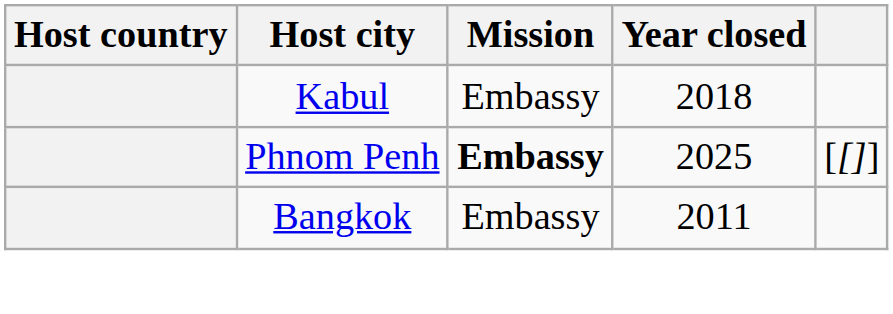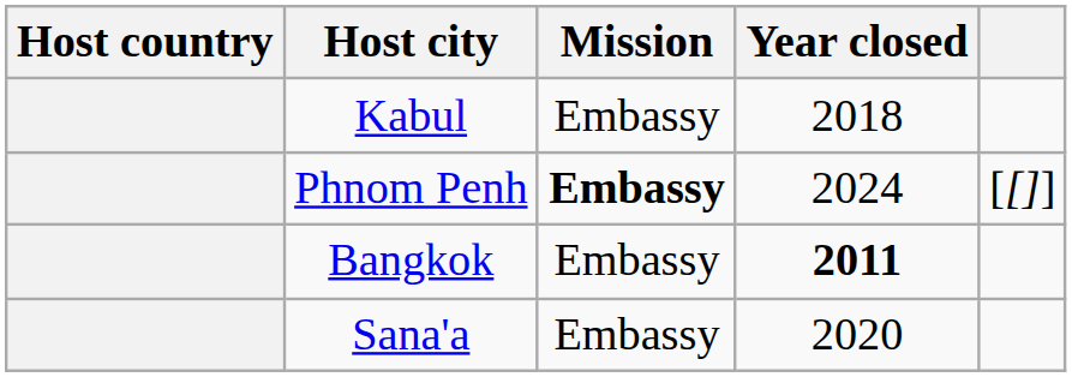Phnom Penh | Year closed: 2025 -> 2024
Bangkok | Year closed: normal -> bold
+ row: Sana'a | Embassy | 2020
